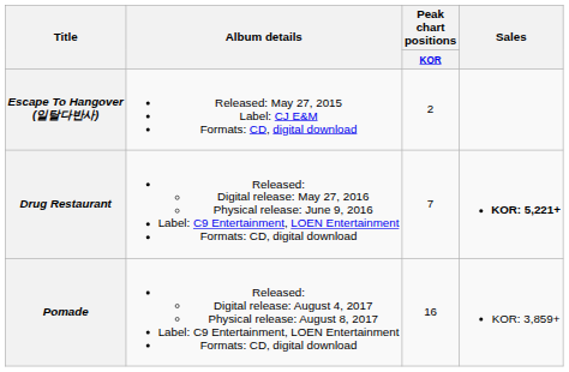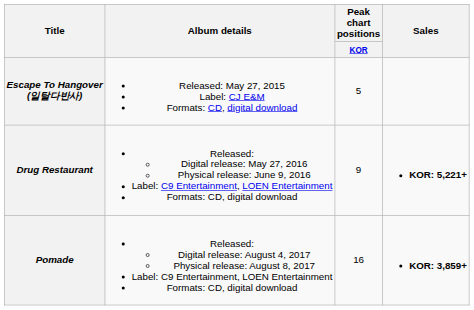Escape To Hangover (일탈다반사) | Peak chart positions / KOR: 2 -> 5
Drug Restaurant | Peak chart positions / KOR: 7 -> 9
Pomade | Sales: normal -> bold
